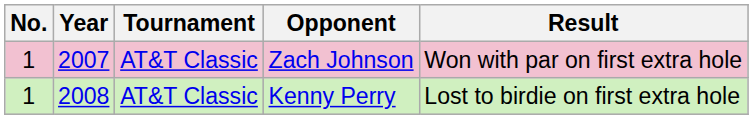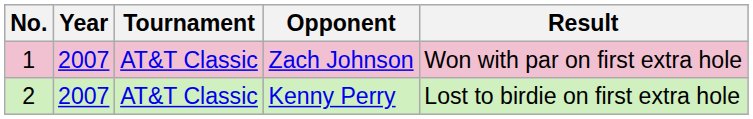Kenny Perry | No.: 1 -> 2
Kenny Perry | Year: 2008 -> 2007
